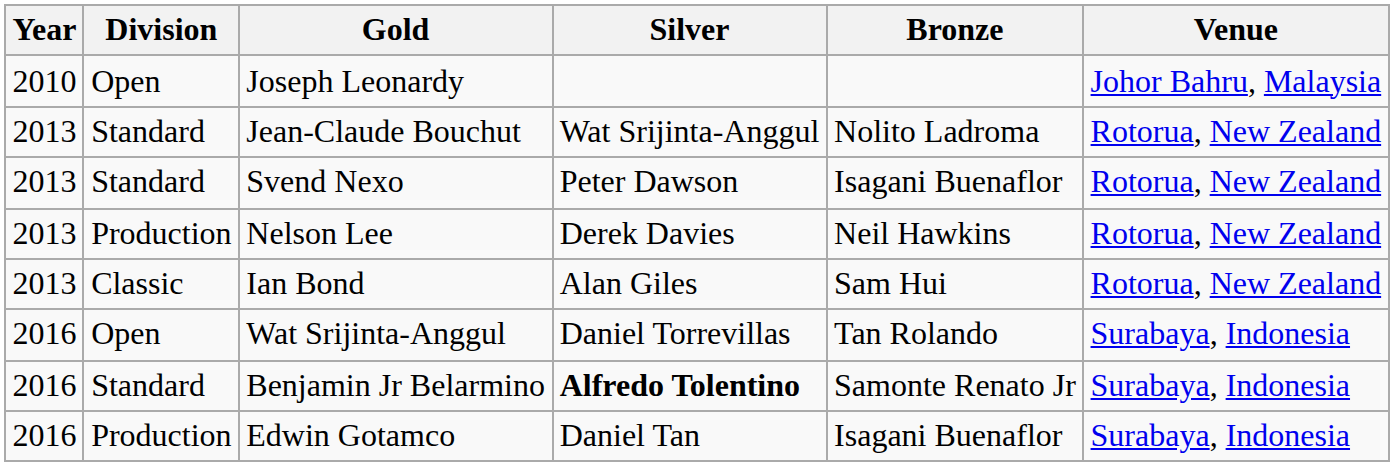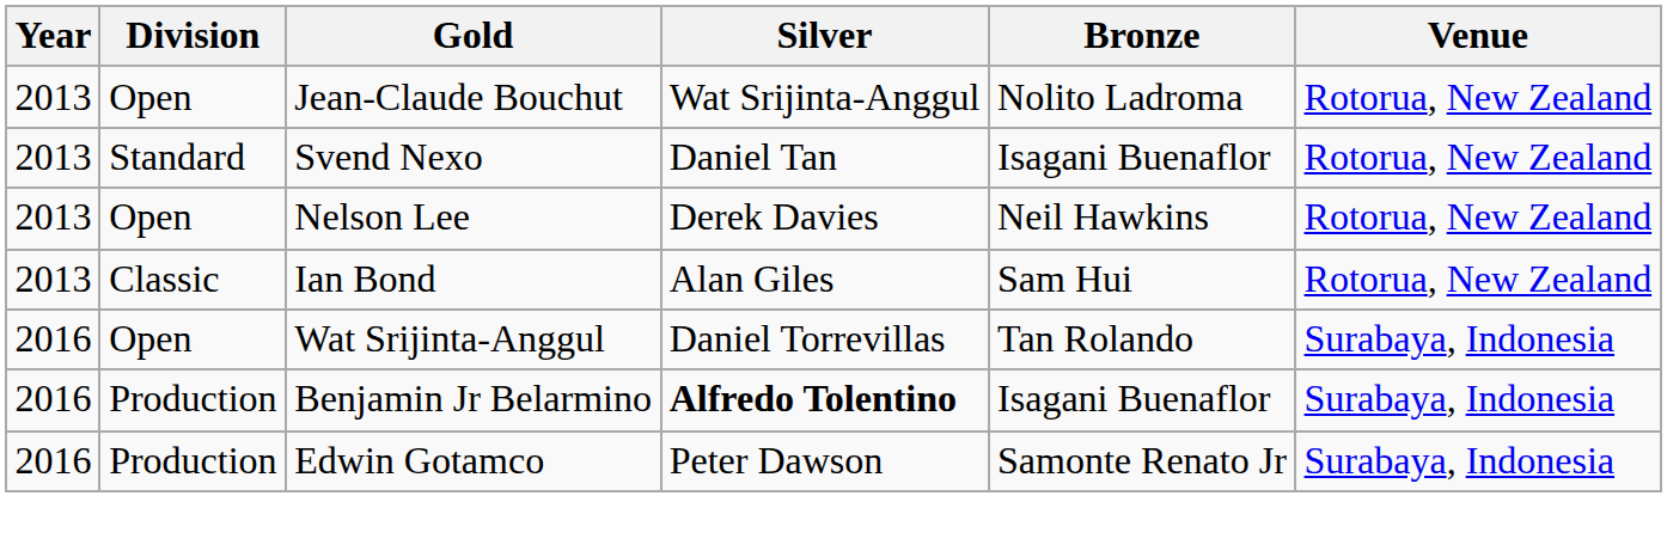- row: 2010 | Open | Joseph Leonardy | Johor Bahru, Malaysia
Jean-Claude Bouchut | Division: Standard -> Open
Svend Nexo | Silver: Peter Dawson -> Daniel Tan
Nelson Lee | Division: Production -> Open
Benjamin Jr Belarmino | Division: Standard -> Production
Benjamin Jr Belarmino | Bronze: Samonte Renato Jr -> Isagani Buenaflor
Edwin Gotamco | Silver: Daniel Tan -> Peter Dawson
Edwin Gotamco | Bronze: Isagani Buenaflor -> Samonte Renato Jr
